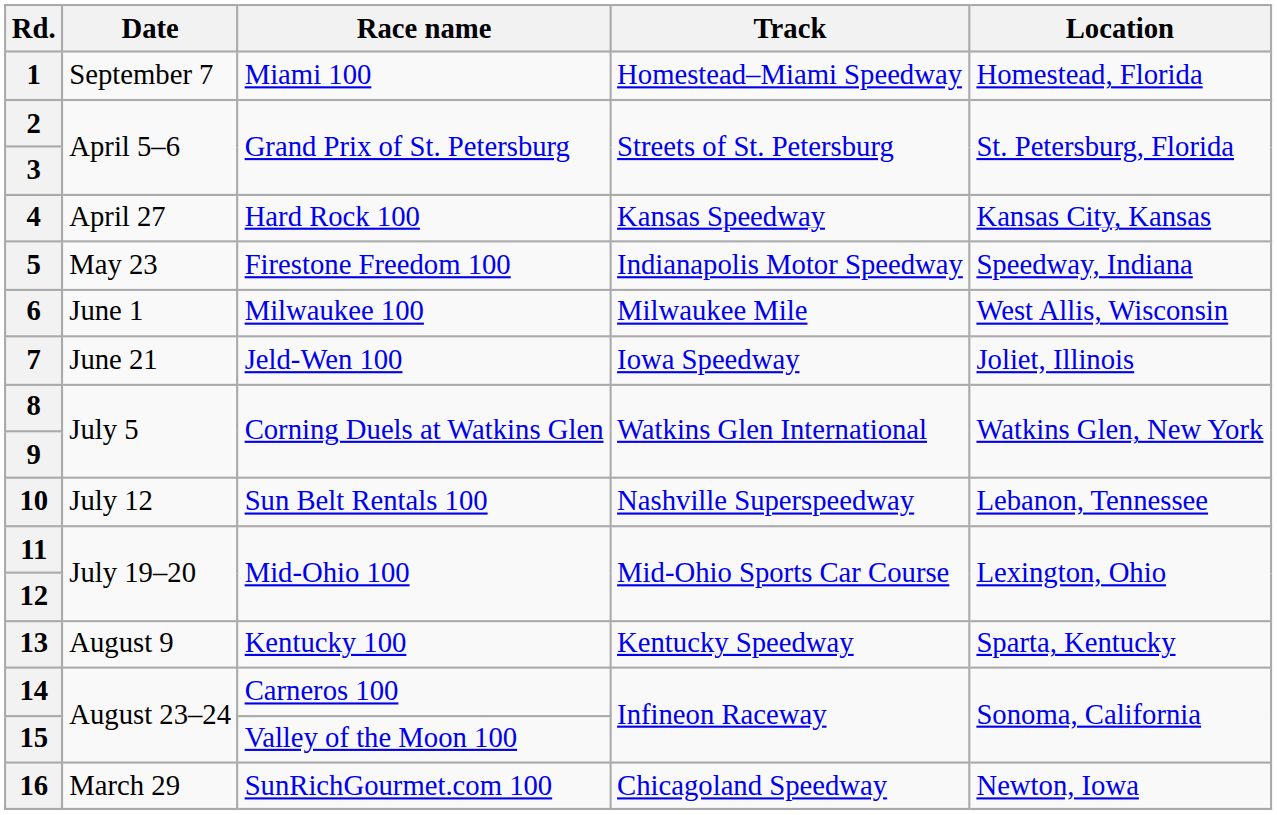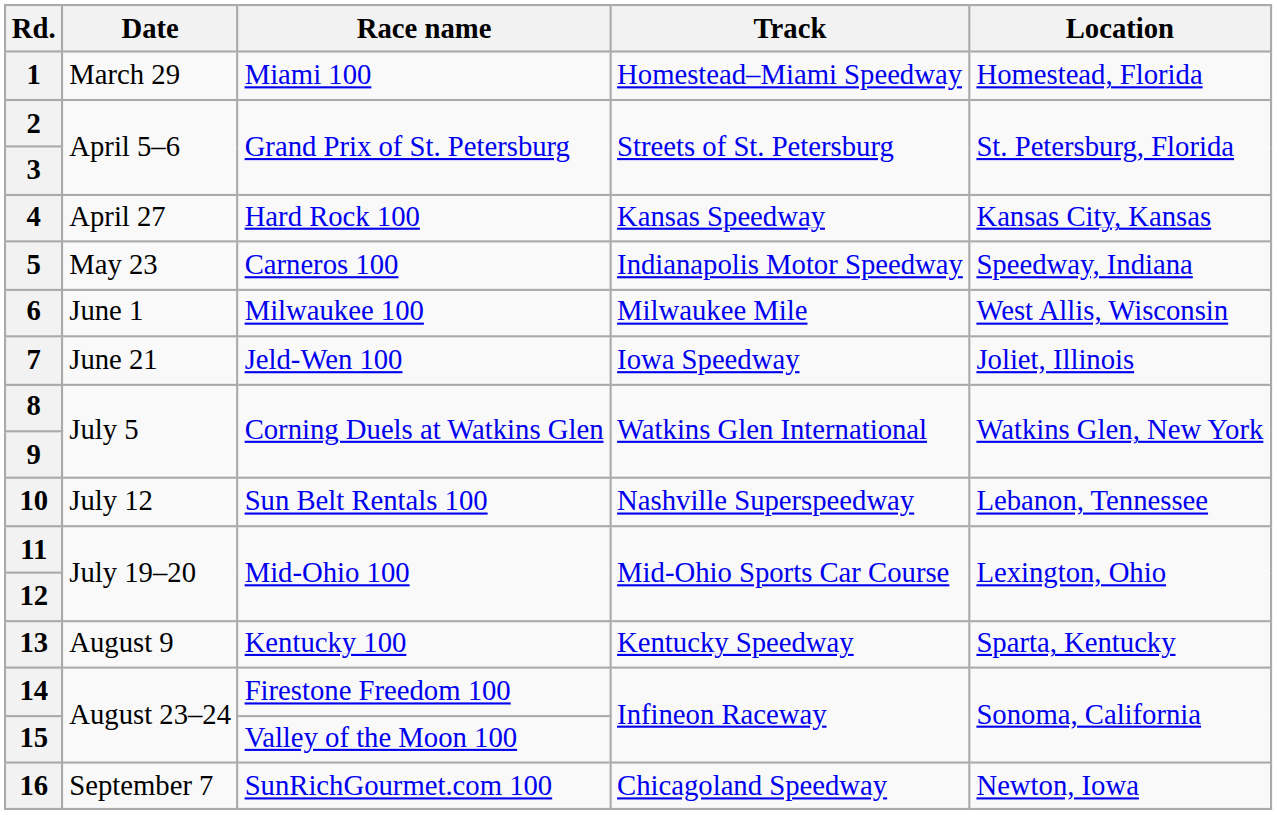1 | Date: September 7 -> March 29
5 | Race name: Firestone Freedom 100 -> Carneros 100
14 | Race name: Carneros 100 -> Firestone Freedom 100
16 | Date: March 29 -> September 7
